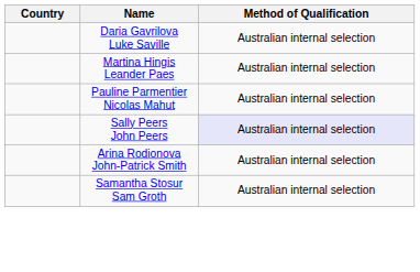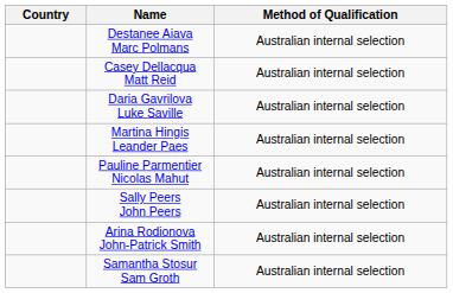+ row: Destanee Aiava Marc Polmans | Australian internal selection
+ row: Casey Dellacqua Matt Reid | Australian internal selection
Sally Peers John Peers | Method of Qualification: lavender background -> no background
